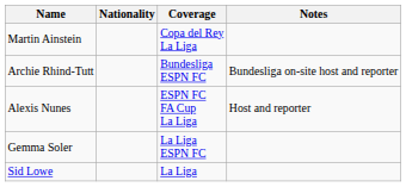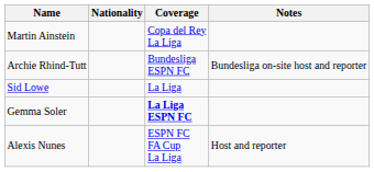rows swapped: Alexis Nunes <-> Sid Lowe
Gemma Soler | Coverage: normal -> bold
